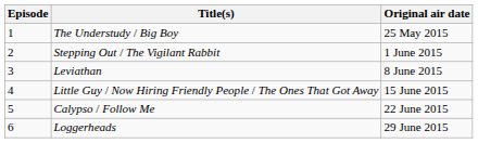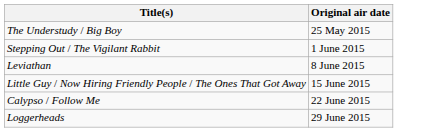- column: Episode | 1 | 2 | 3 | 4 | 5 | 6
